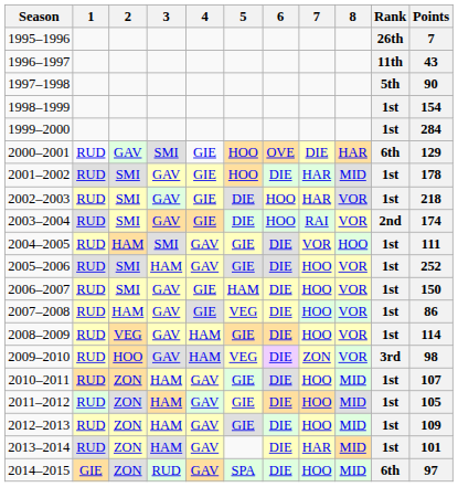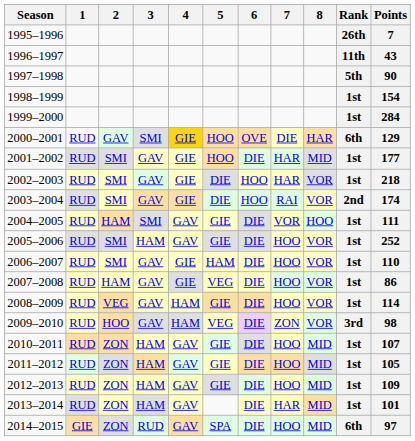2000–2001 | 4: no background -> gold background
2001–2002 | Points: 178 -> 177
2006–2007 | Points: 150 -> 110
